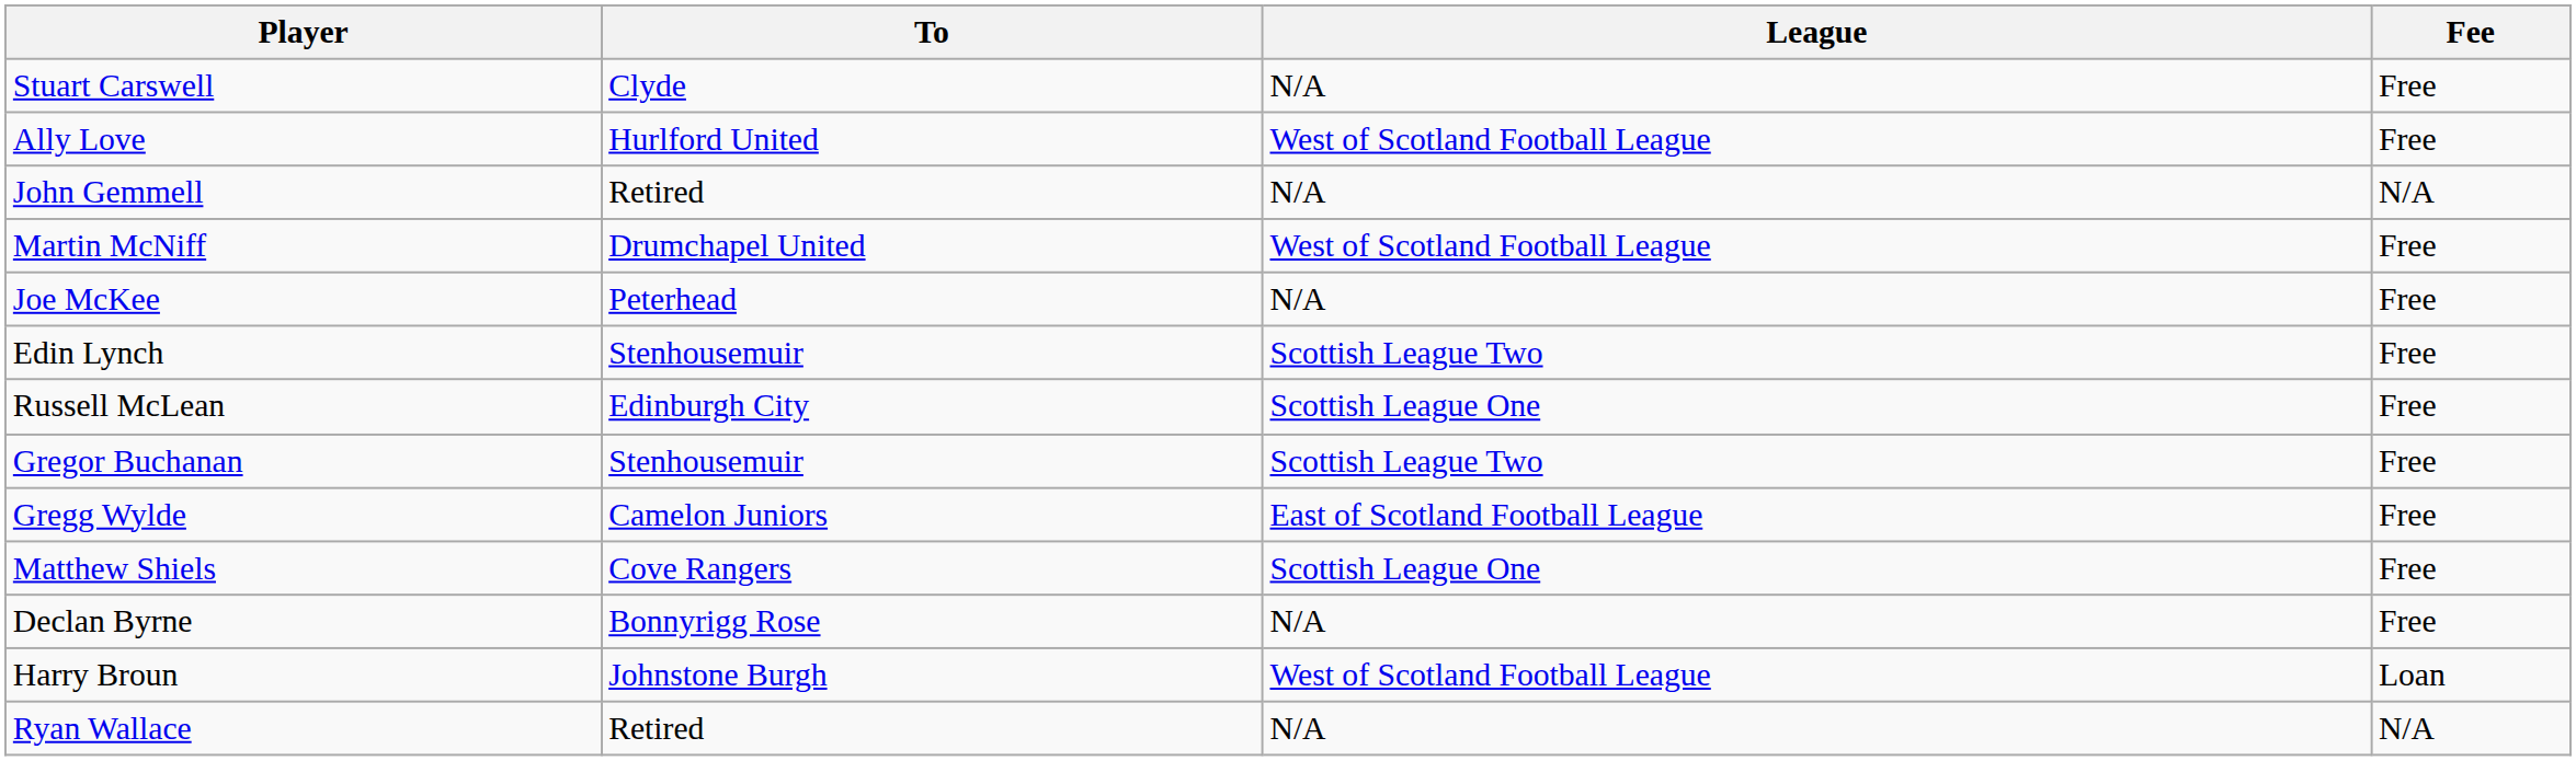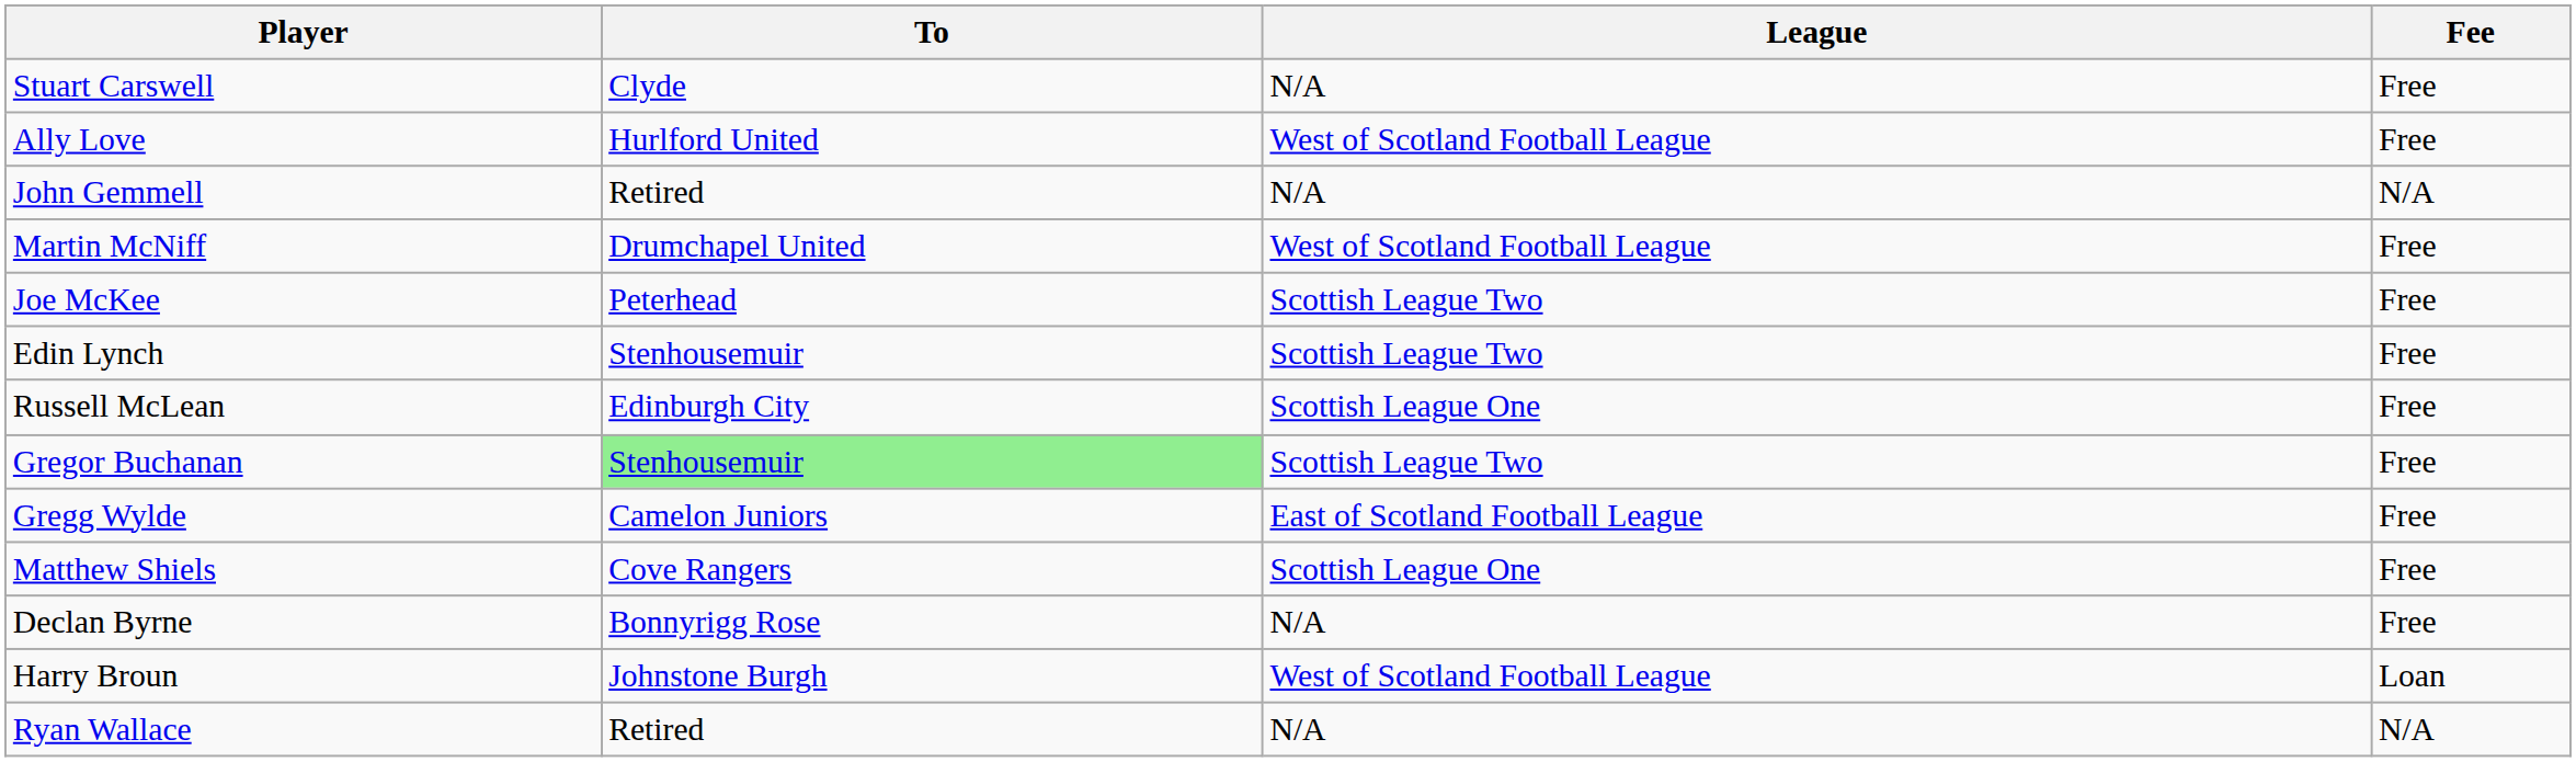Joe McKee | League: N/A -> Scottish League Two
Gregor Buchanan | To: no background -> lightgreen background
